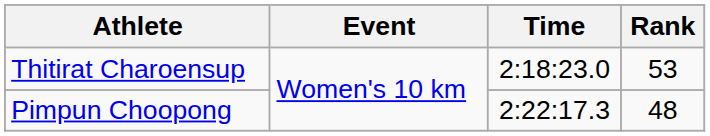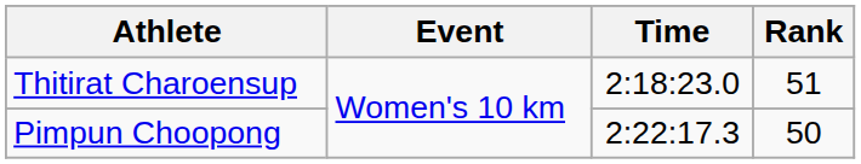Thitirat Charoensup | Rank: 53 -> 51
Pimpun Choopong | Rank: 48 -> 50
